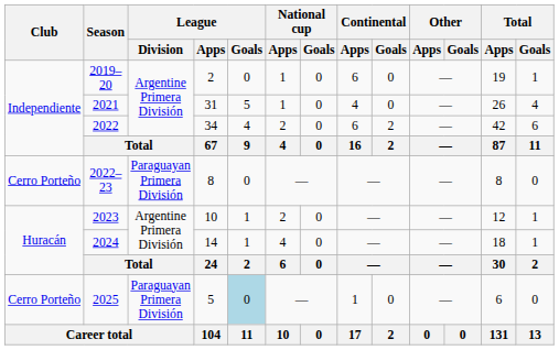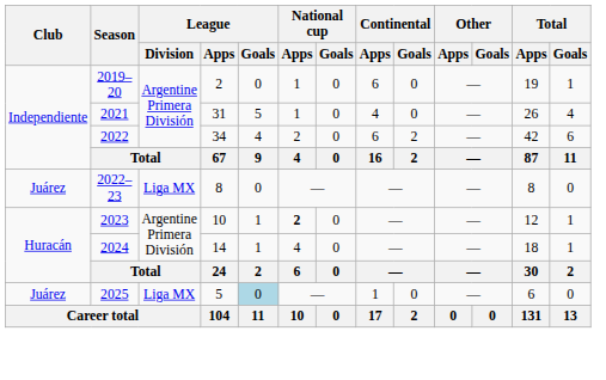2022–23 | Club: Cerro Porteño -> Juárez
2022–23 | League / Division: Paraguayan Primera División -> Liga MX
2023 | National cup / Apps: normal -> bold
2025 | Club: Cerro Porteño -> Juárez
2025 | League / Division: Paraguayan Primera División -> Liga MX
